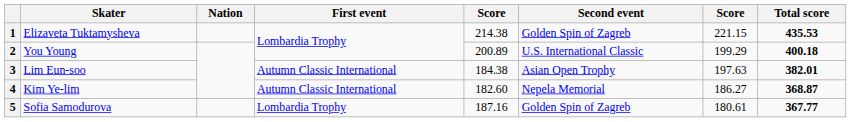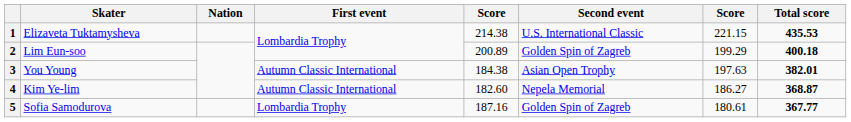1 | Second event: Golden Spin of Zagreb -> U.S. International Classic
2 | Skater: You Young -> Lim Eun-soo
2 | Second event: U.S. International Classic -> Golden Spin of Zagreb
3 | Skater: Lim Eun-soo -> You Young
